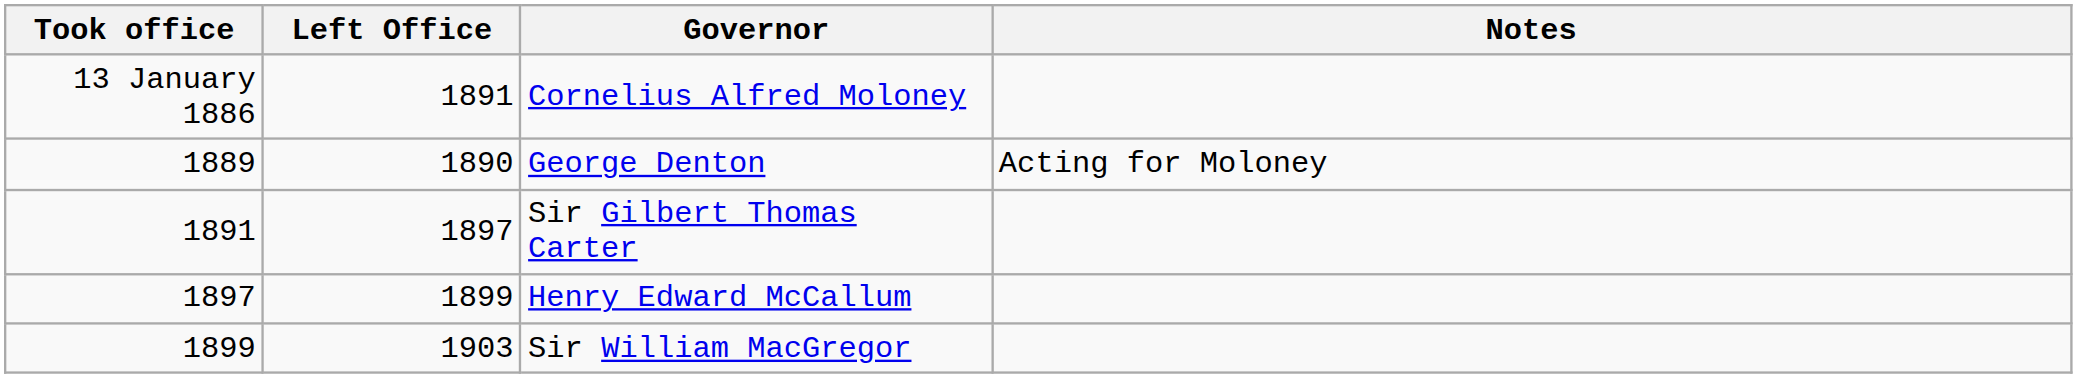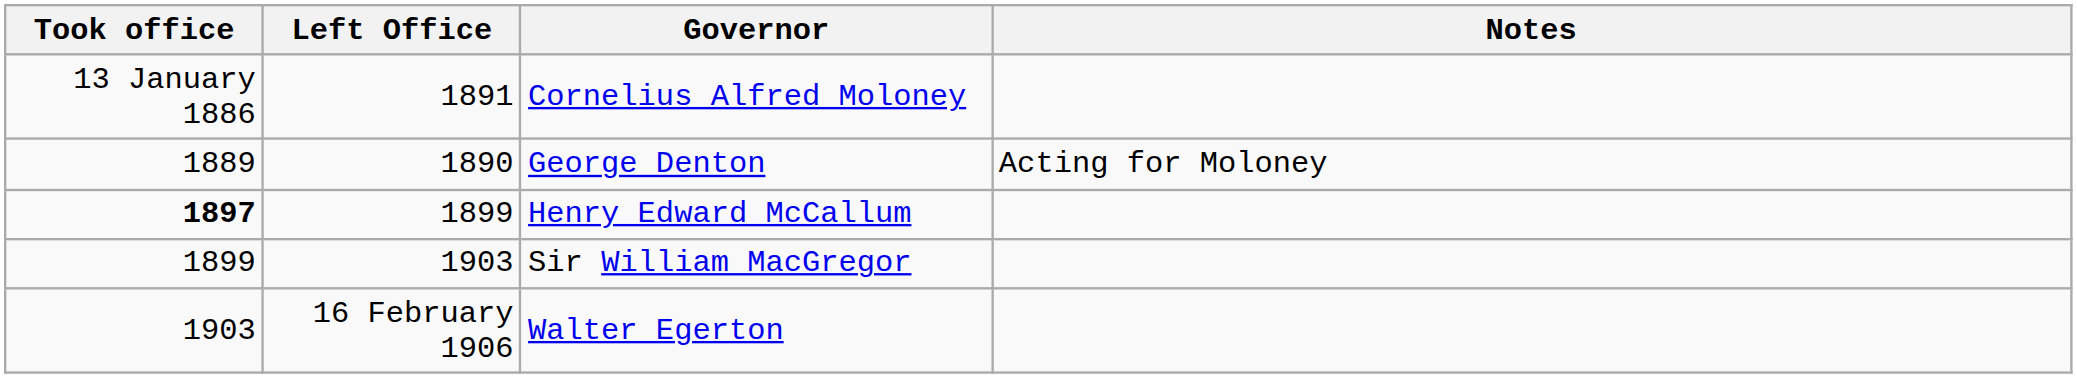- row: 1891 | 1897 | Sir Gilbert Thomas Carter
Henry Edward McCallum | Took office: normal -> bold
+ row: 1903 | 16 February 1906 | Walter Egerton
